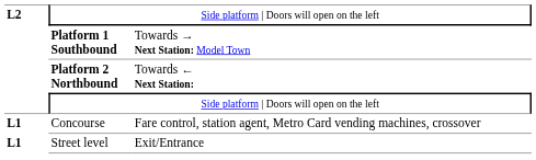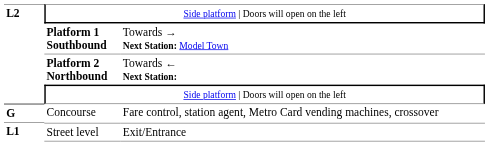Concourse | column 1: L1 -> G
